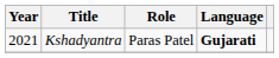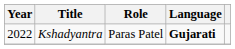Kshadyantra | Year: 2021 -> 2022
